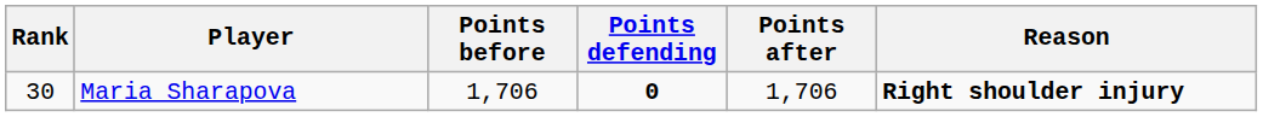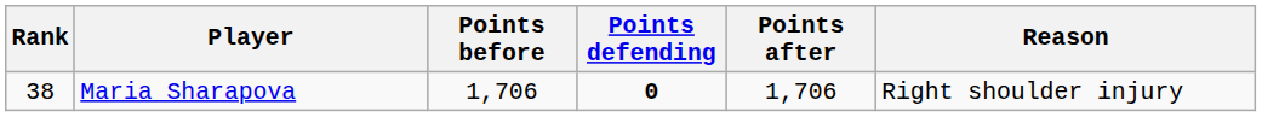Maria Sharapova | Rank: 30 -> 38
Maria Sharapova | Reason: bold -> normal
